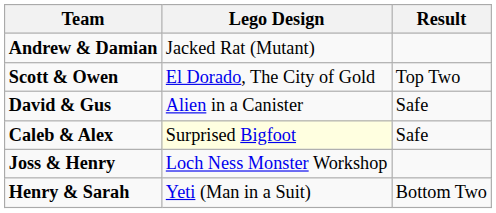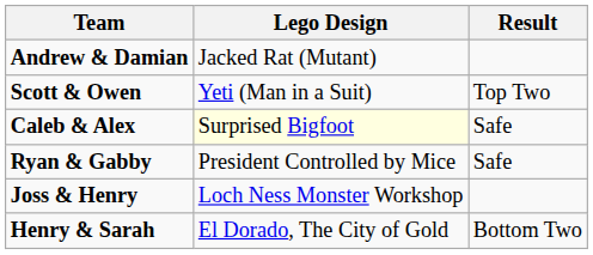Scott & Owen | Lego Design: El Dorado, The City of Gold -> Yeti (Man in a Suit)
- row: David & Gus | Alien in a Canister | Safe
+ row: Ryan & Gabby | President Controlled by Mice | Safe
Henry & Sarah | Lego Design: Yeti (Man in a Suit) -> El Dorado, The City of Gold
